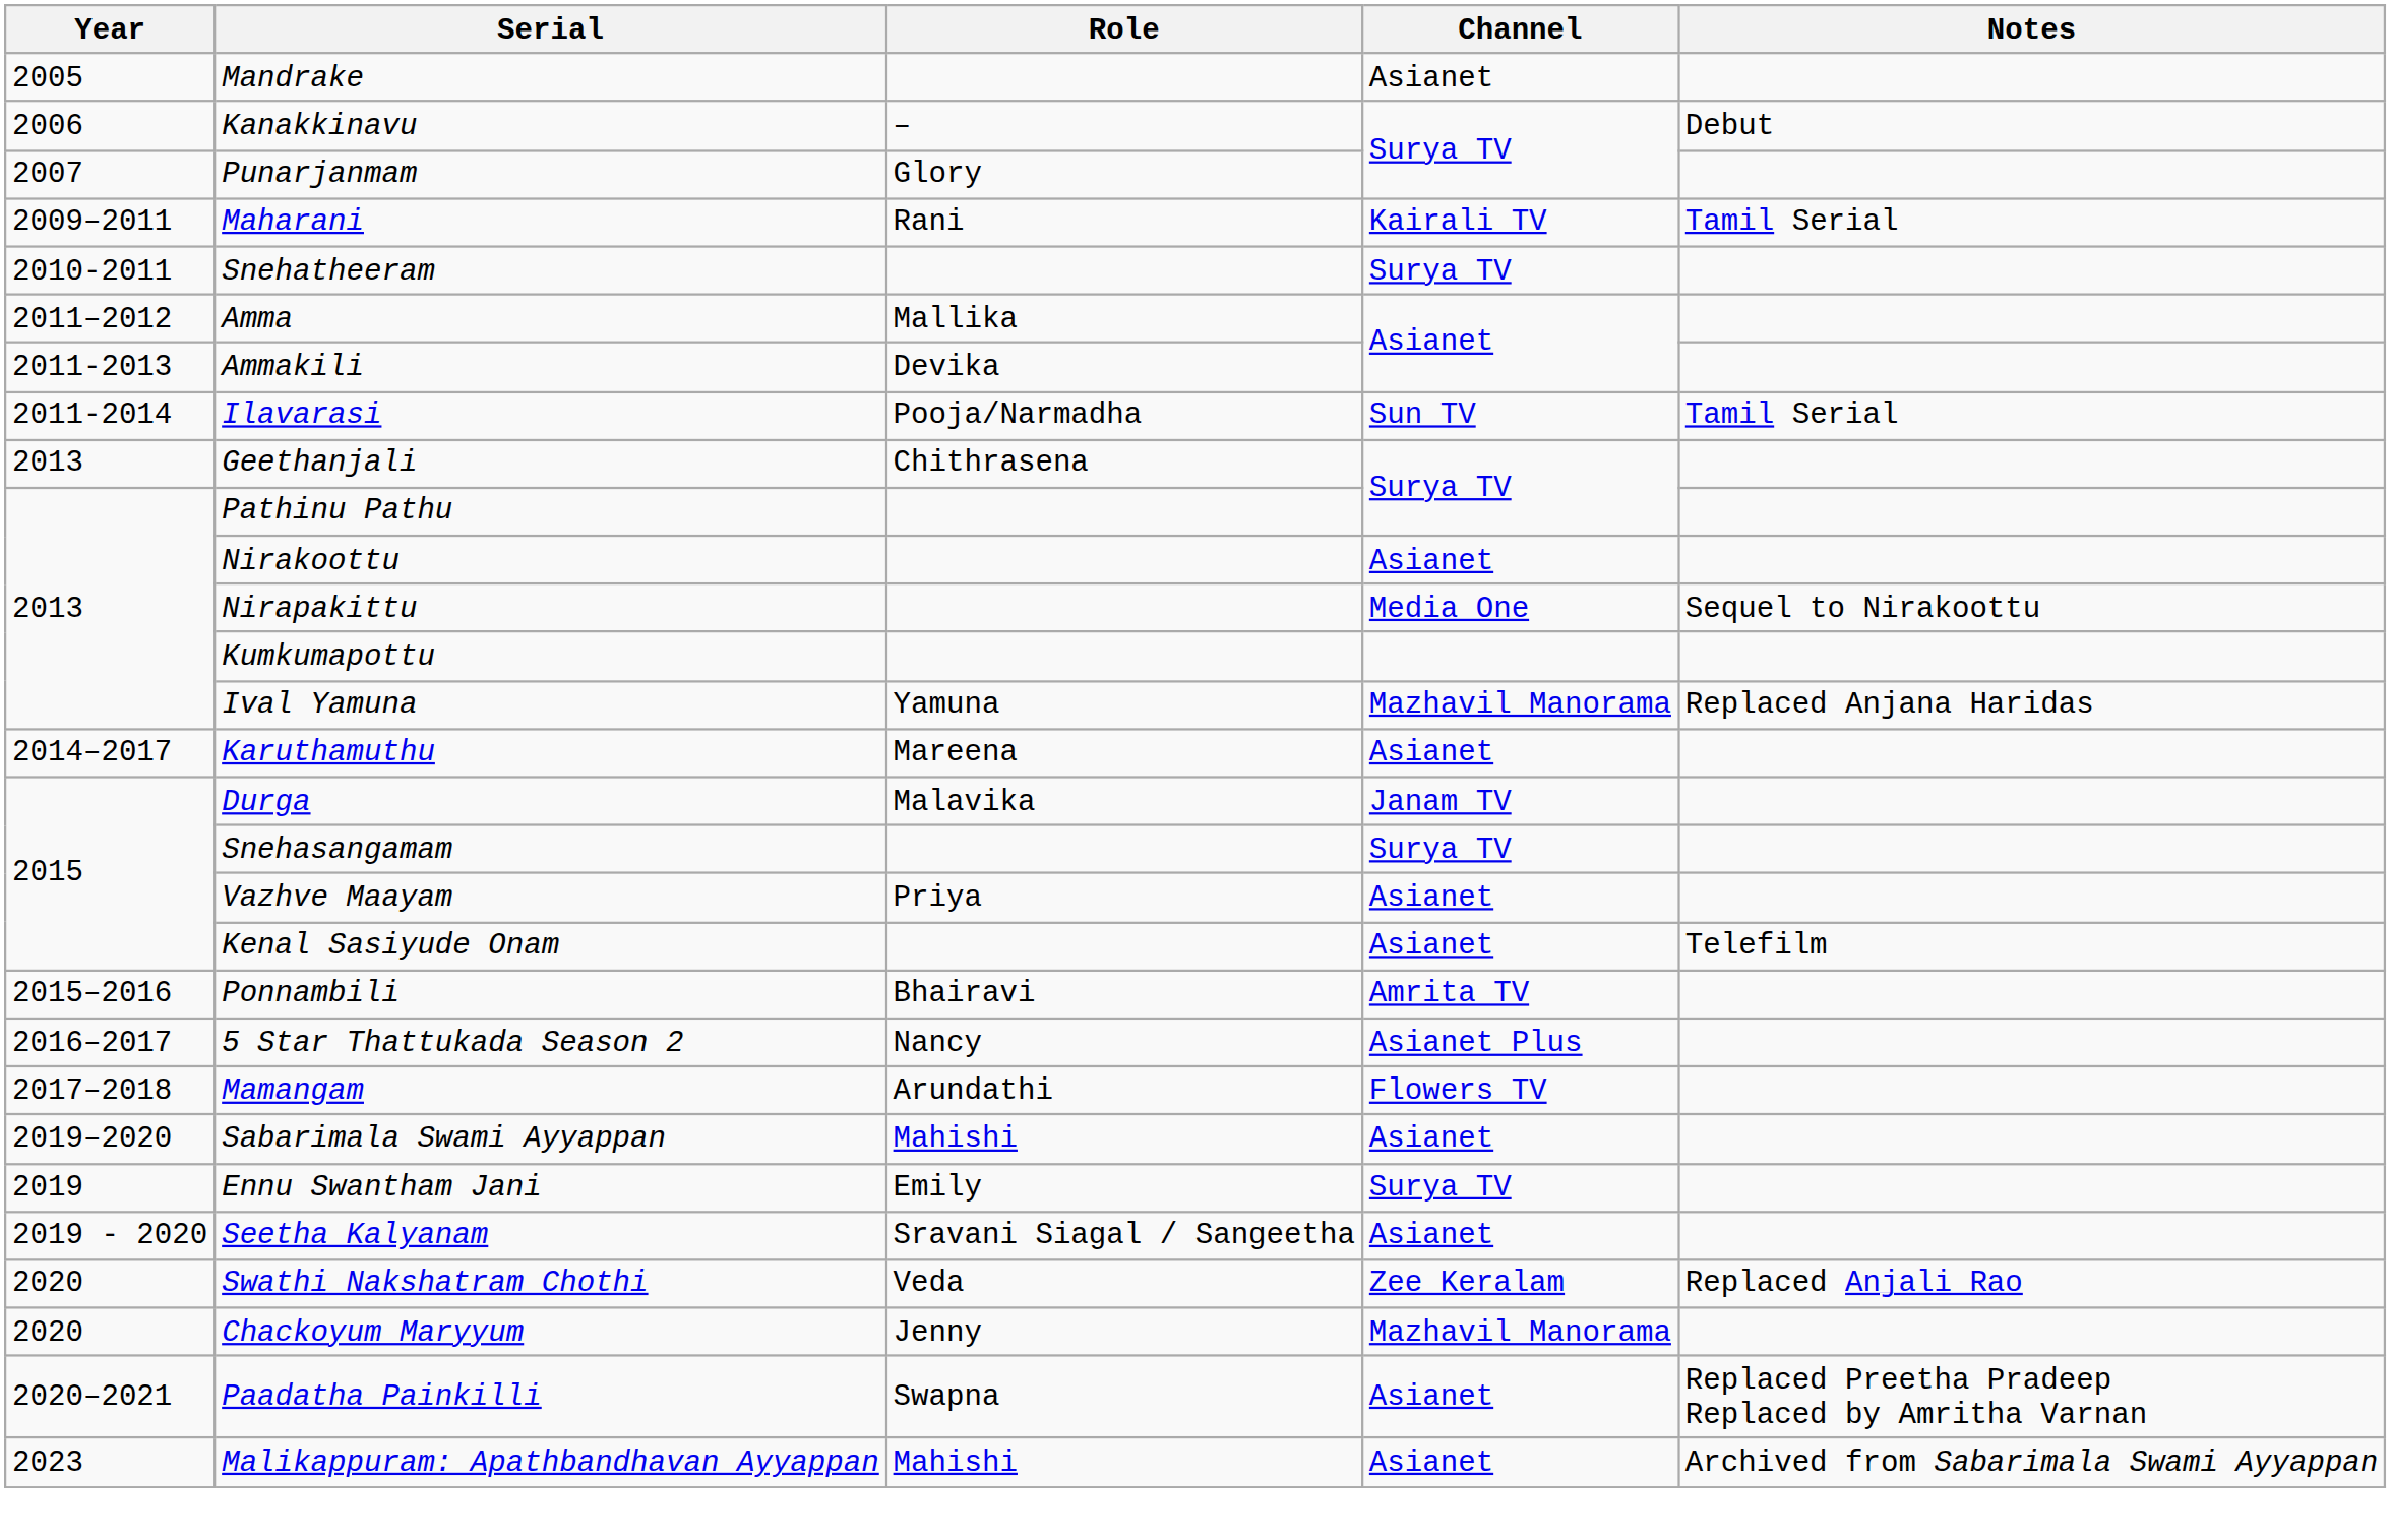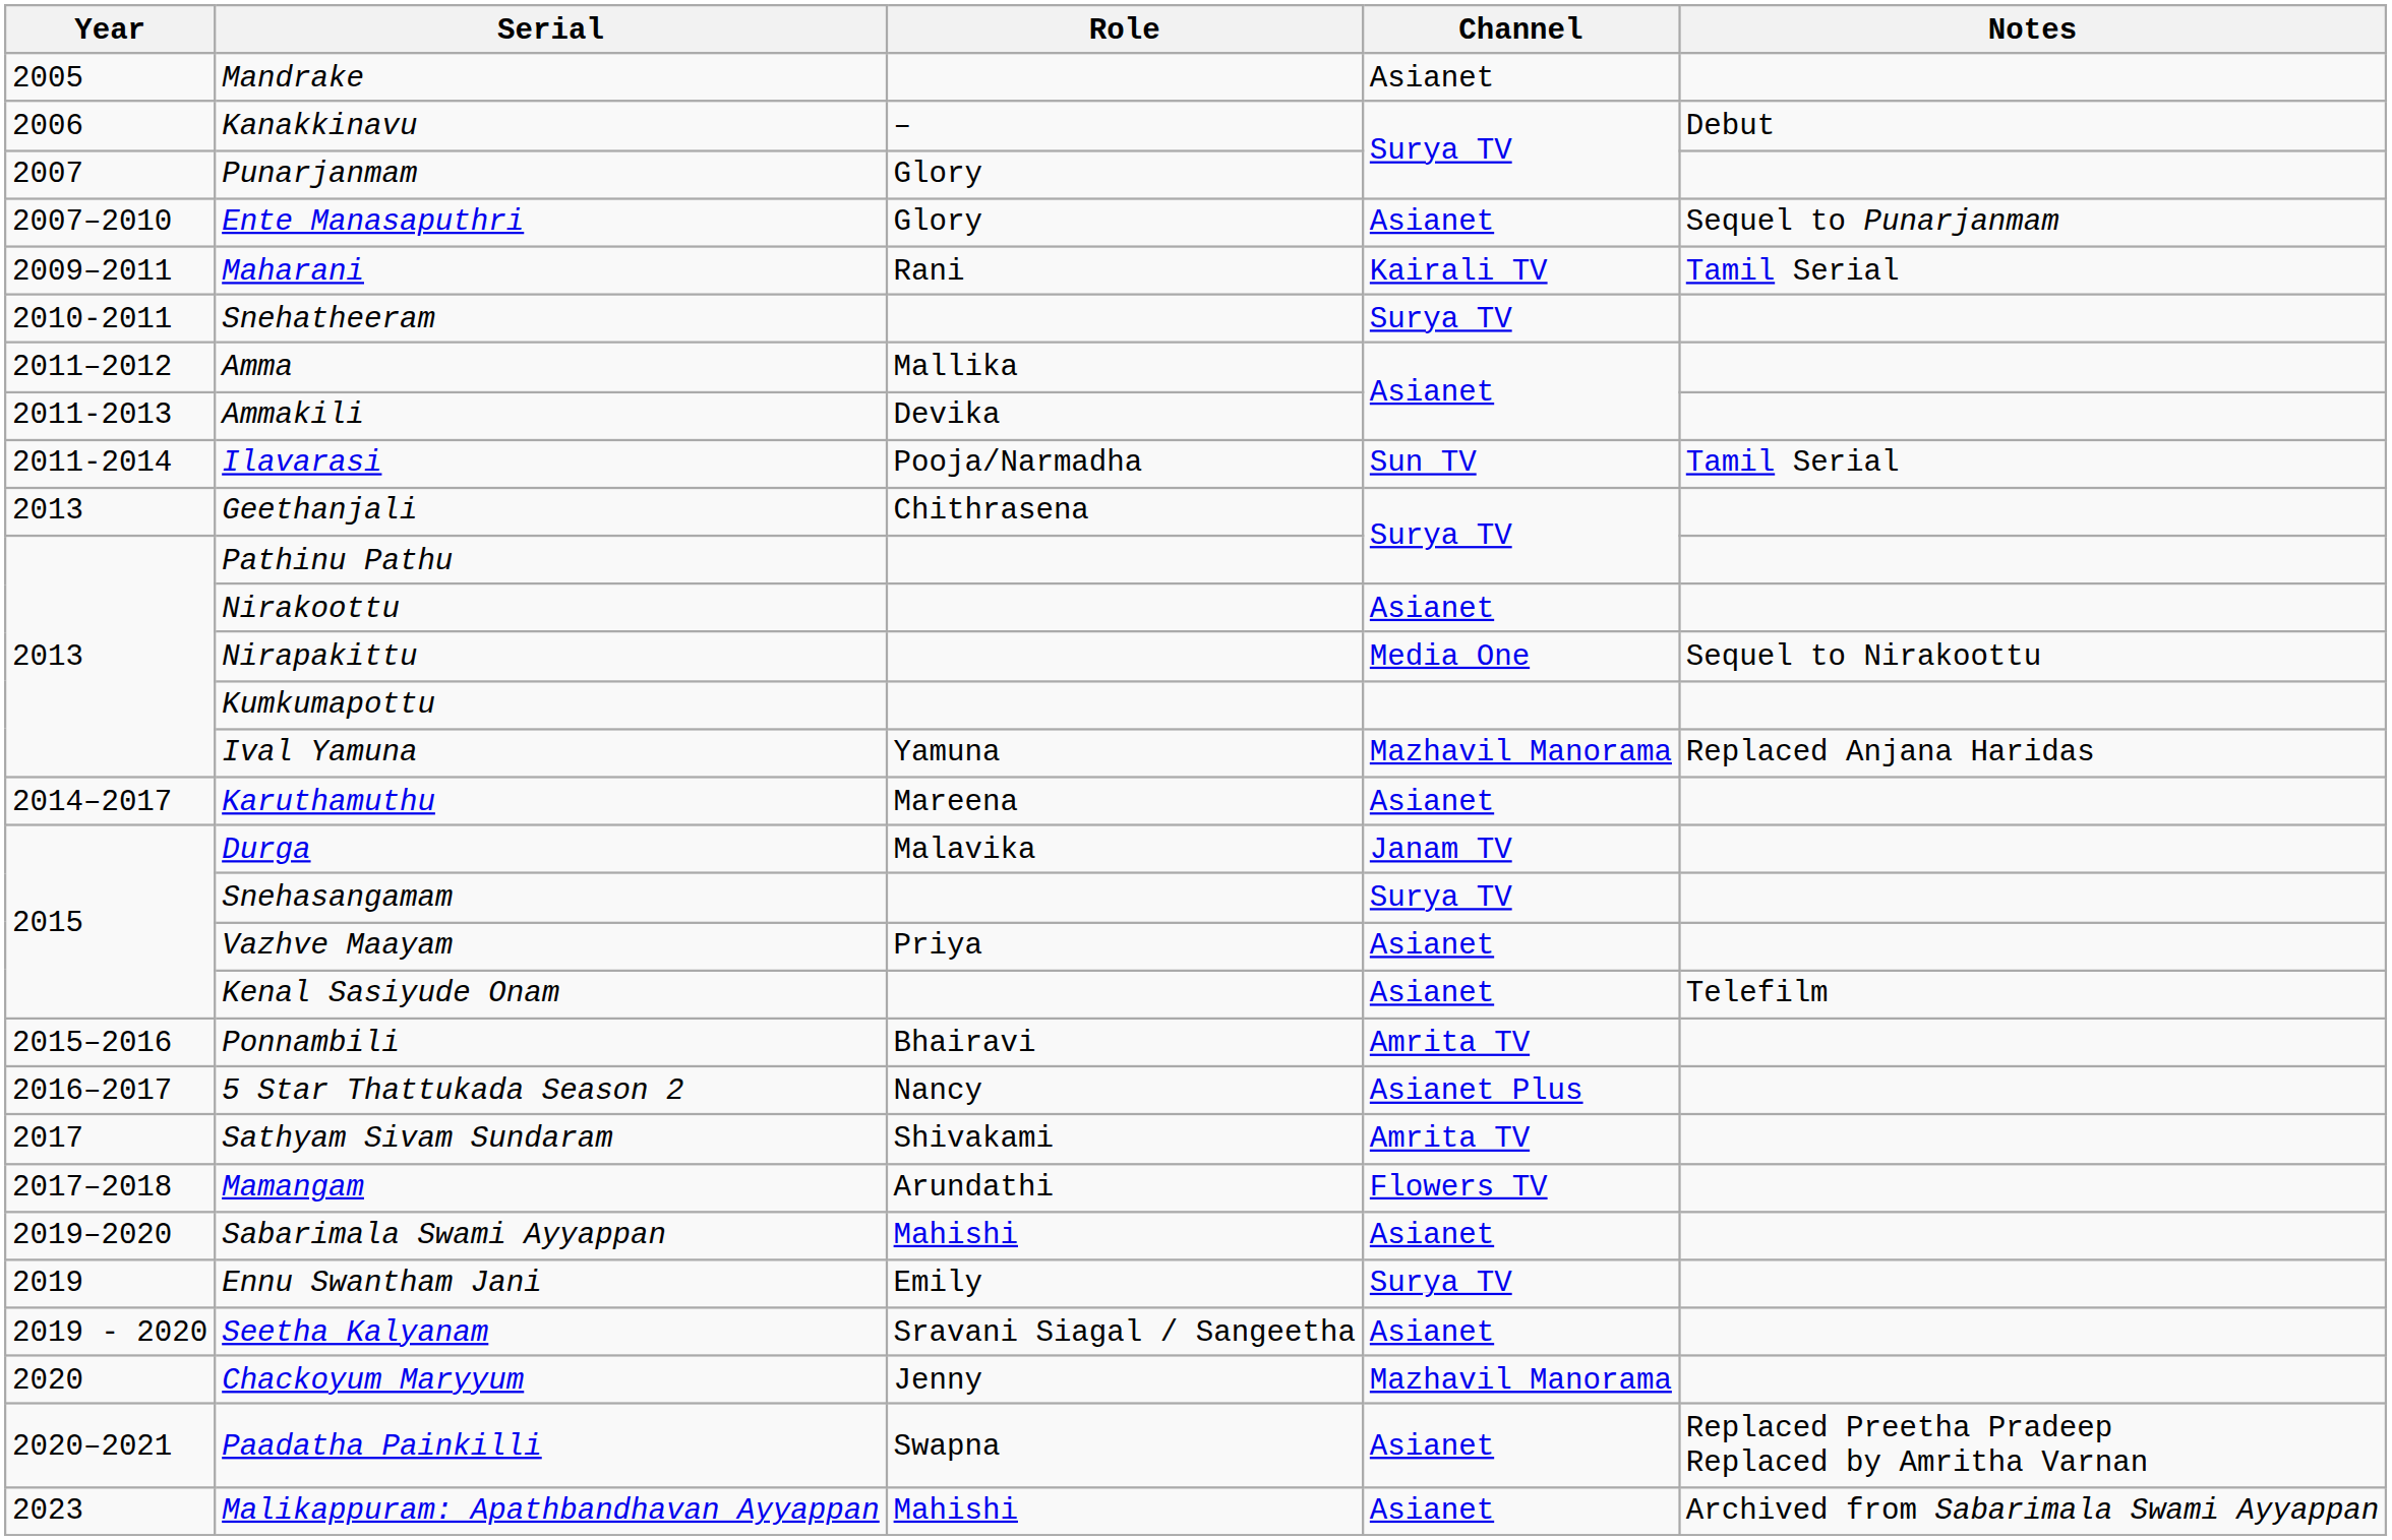+ row: 2007–2010 | Ente Manasaputhri | Glory | Asianet | Sequel to Punarjanmam
+ row: 2017 | Sathyam Sivam Sundaram | Shivakami | Amrita TV
- row: 2020 | Swathi Nakshatram Chothi | Veda | Zee Keralam | Replaced Anjali Rao
